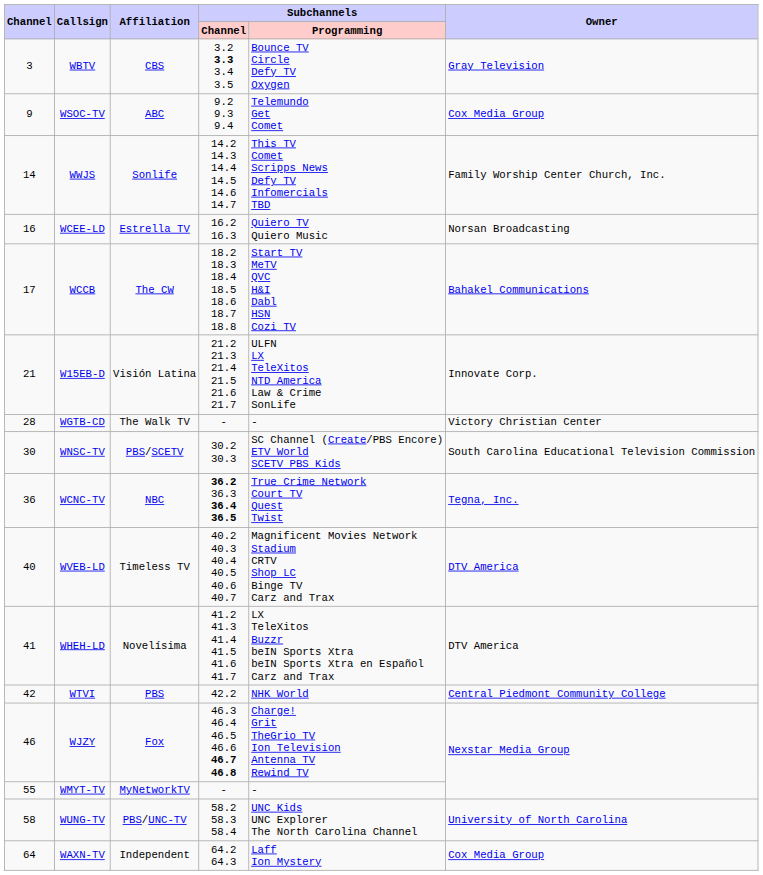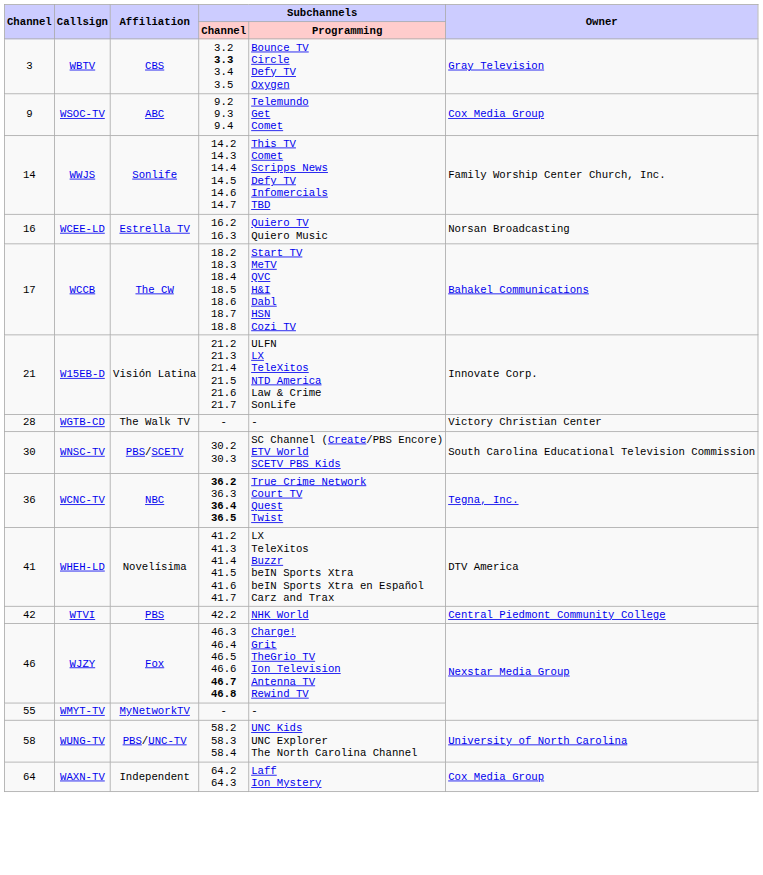- row: 40 | WVEB-LD | Timeless TV | 40.2 40.3 40.4 40.5 40.6 40.7 | Magnificent Movies Network Stadium CRTV Shop LC Binge TV Carz and Trax | DTV America
